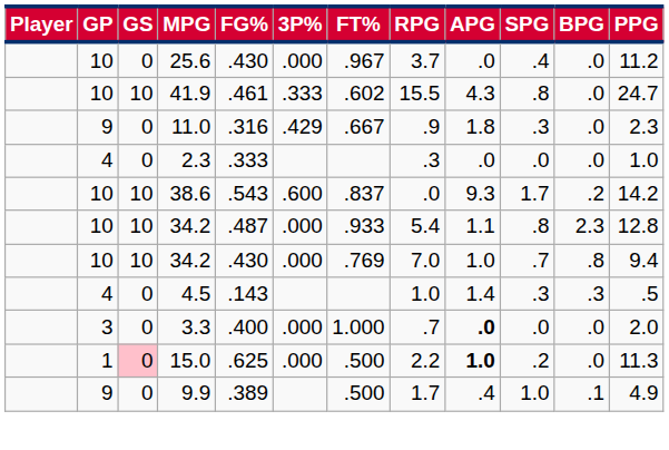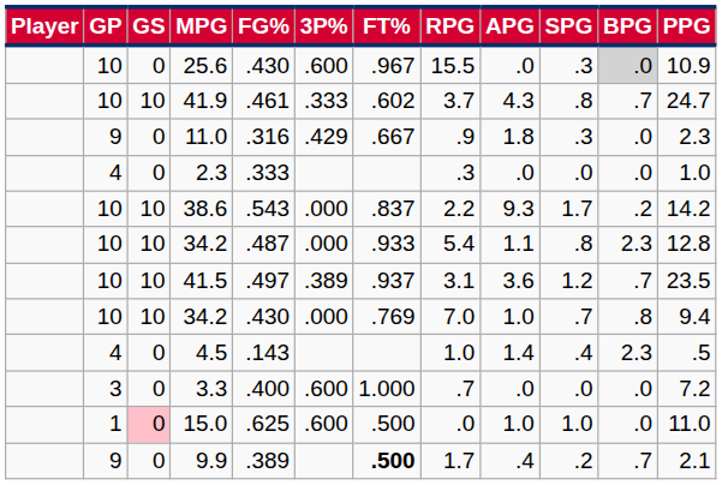25.6 | 3P%: .000 -> .600
25.6 | RPG: 3.7 -> 15.5
25.6 | SPG: .4 -> .3
25.6 | BPG: no background -> lightgrey background
25.6 | PPG: 11.2 -> 10.9
41.9 | RPG: 15.5 -> 3.7
41.9 | BPG: .0 -> .7
38.6 | 3P%: .600 -> .000
38.6 | RPG: .0 -> 2.2
+ row: 10 | 10 | 41.5 | .497 | .389 | .937 | 3.1 | 3.6 | 1.2 | .7 | 23.5
4.5 | SPG: .3 -> .4
4.5 | BPG: .3 -> 2.3
3.3 | 3P%: .000 -> .600
3.3 | APG: bold -> normal
3.3 | PPG: 2.0 -> 7.2
15.0 | 3P%: .000 -> .600
15.0 | RPG: 2.2 -> .0
15.0 | APG: bold -> normal
15.0 | SPG: .2 -> 1.0
15.0 | PPG: 11.3 -> 11.0
9.9 | FT%: normal -> bold
9.9 | SPG: 1.0 -> .2
9.9 | BPG: .1 -> .7
9.9 | PPG: 4.9 -> 2.1
